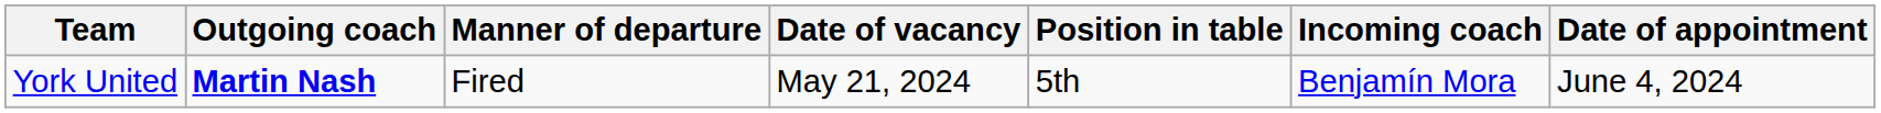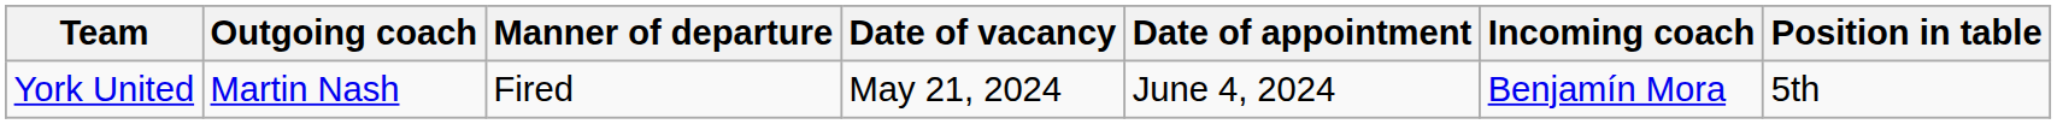columns swapped: Position in table <-> Date of appointment
York United | Outgoing coach: bold -> normal
